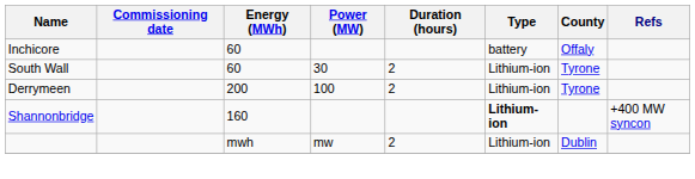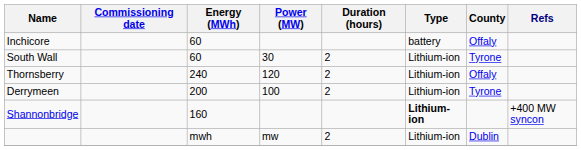+ row: Thornsberry | 240 | 120 | 2 | Lithium-ion | Offaly
